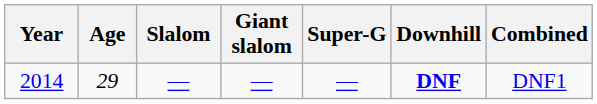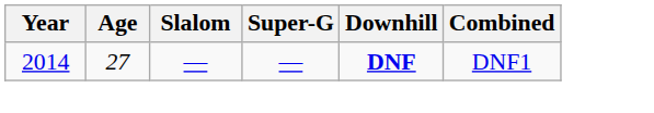- column: Giant slalom | —
2014 | Age: 29 -> 27
